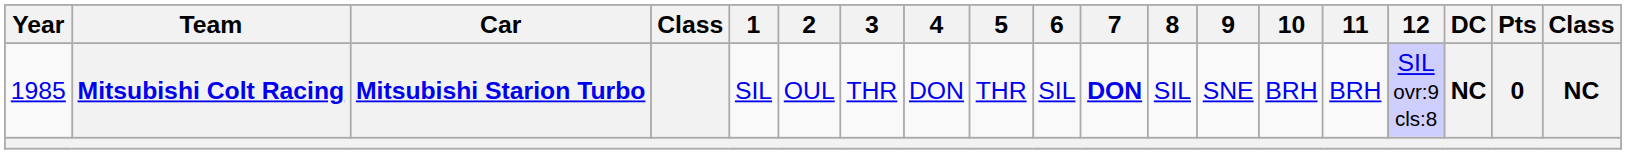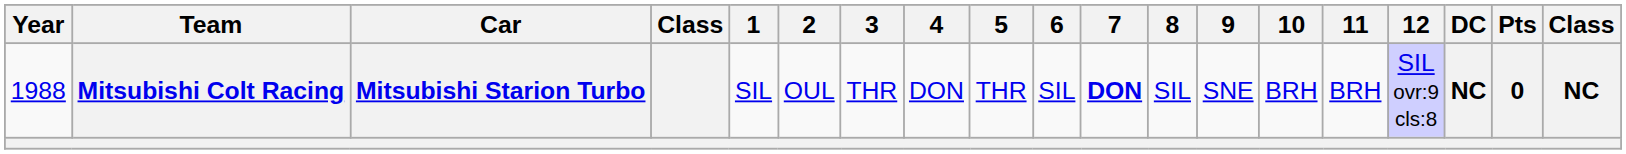Mitsubishi Colt Racing | Year: 1985 -> 1988
